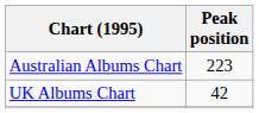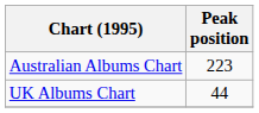UK Albums Chart | Peak position: 42 -> 44
